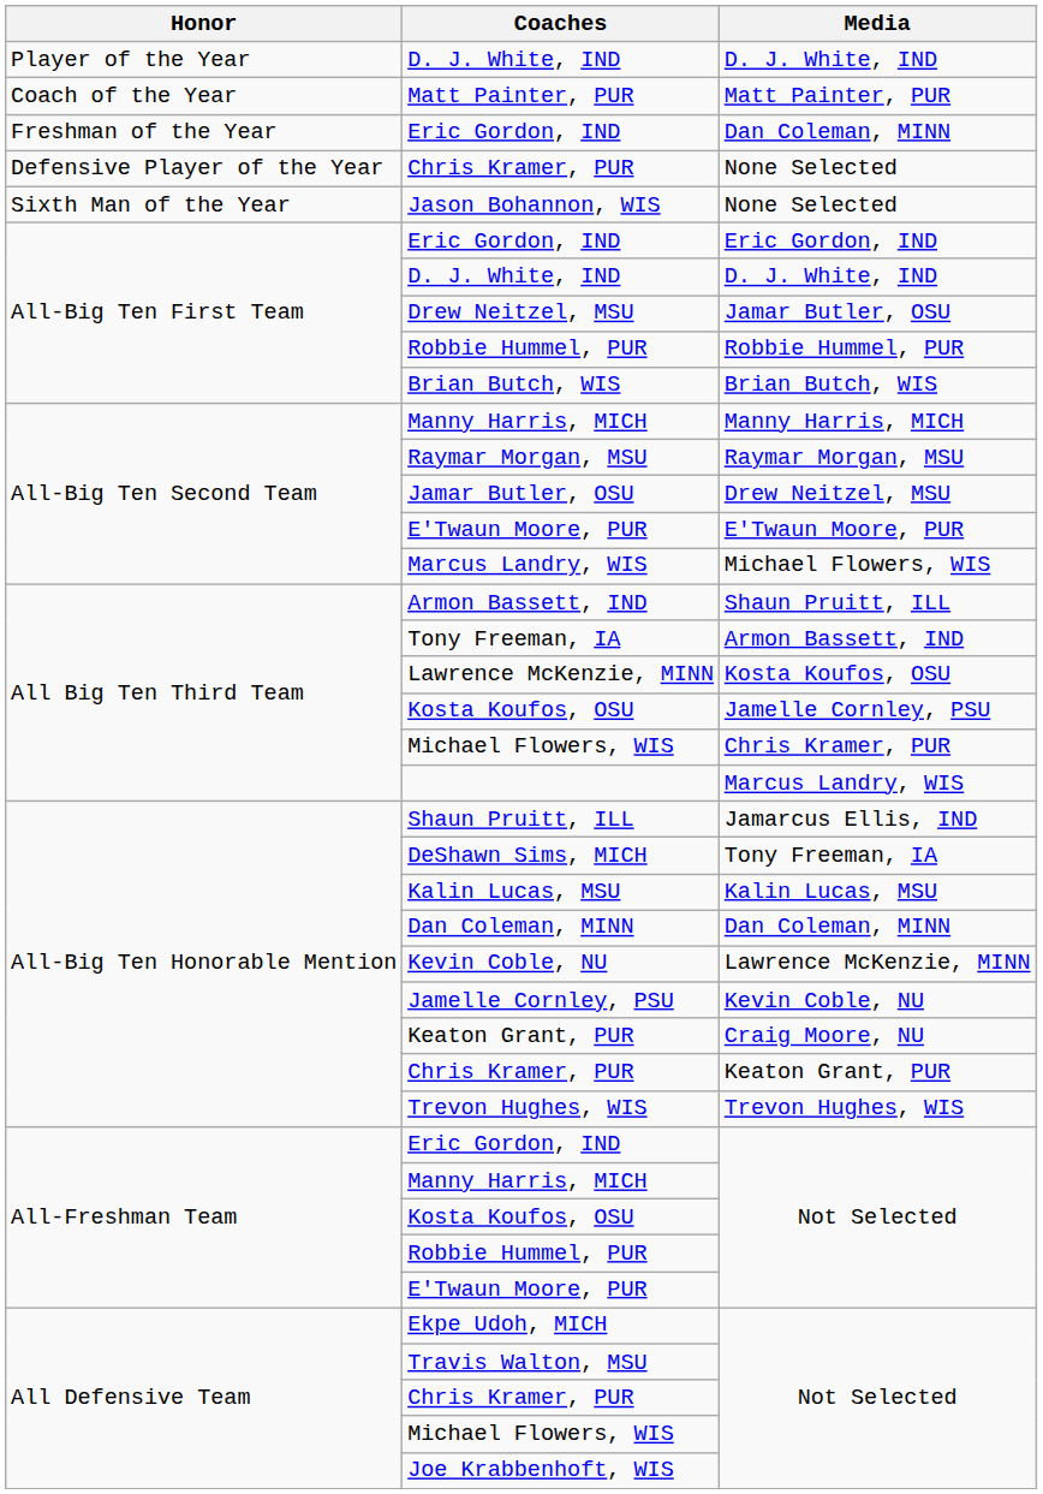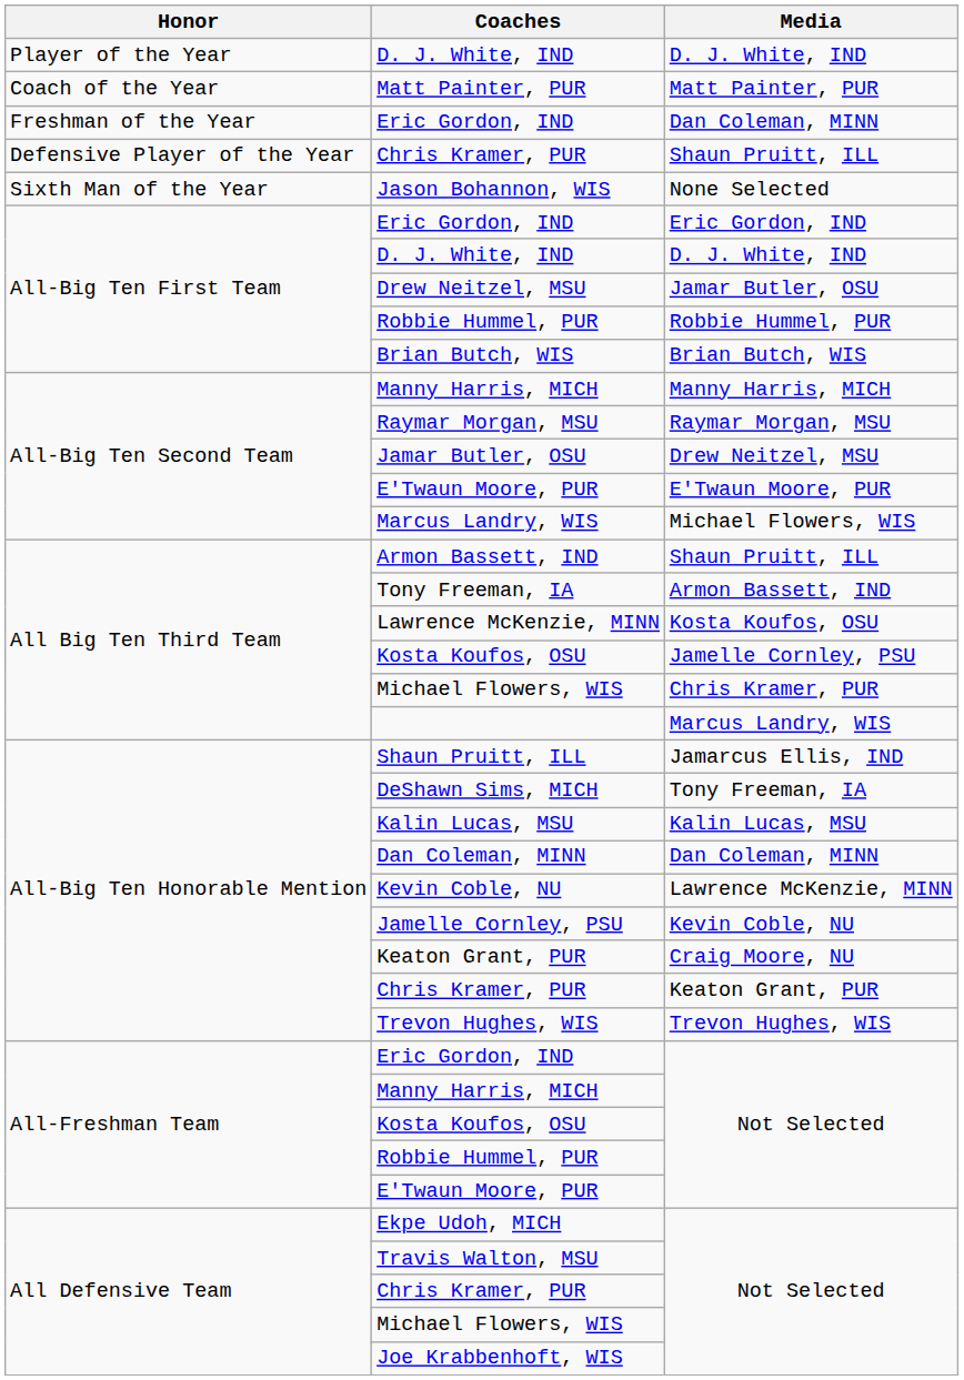Defensive Player of the Year / Chris Kramer, PUR | Media: None Selected -> Shaun Pruitt, ILL
